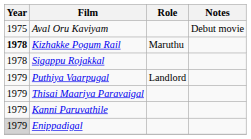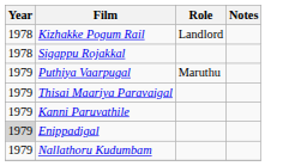- row: 1975 | Aval Oru Kaviyam | Debut movie
Kizhakke Pogum Rail | Year: bold -> normal
Kizhakke Pogum Rail | Role: Maruthu -> Landlord
Puthiya Vaarpugal | Role: Landlord -> Maruthu
+ row: 1979 | Nallathoru Kudumbam
